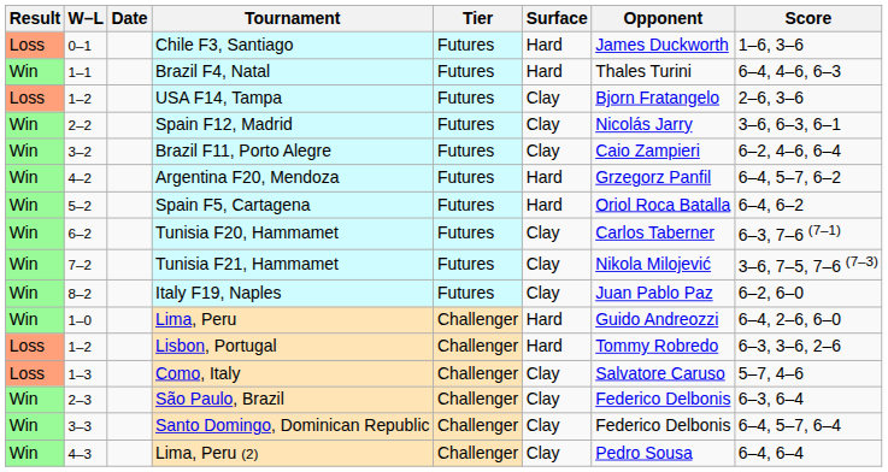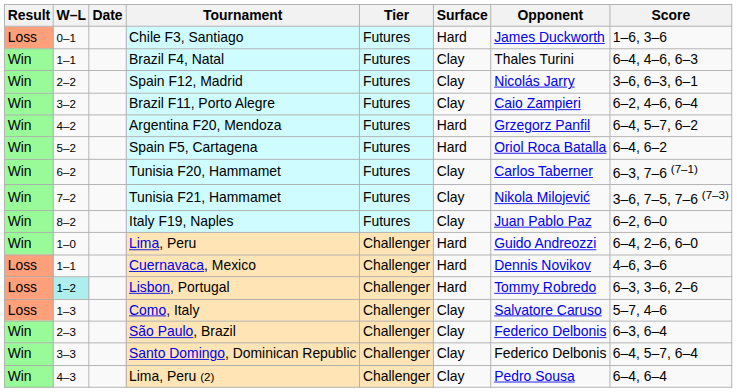Brazil F4, Natal | Surface: Hard -> Clay
- row: Loss | 1–2 | USA F14, Tampa | Futures | Clay | Bjorn Fratangelo | 2–6, 3–6
+ row: Loss | 1–1 | Cuernavaca, Mexico | Challenger | Hard | Dennis Novikov | 4–6, 3–6
Lisbon, Portugal | W–L: no background -> paleturquoise background
